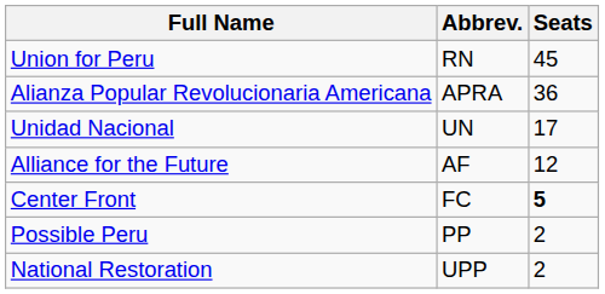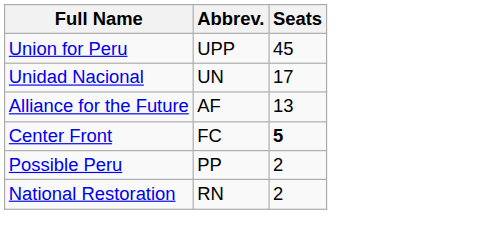Union for Peru | Abbrev.: RN -> UPP
- row: Alianza Popular Revolucionaria Americana | APRA | 36
Alliance for the Future | Seats: 12 -> 13
National Restoration | Abbrev.: UPP -> RN
